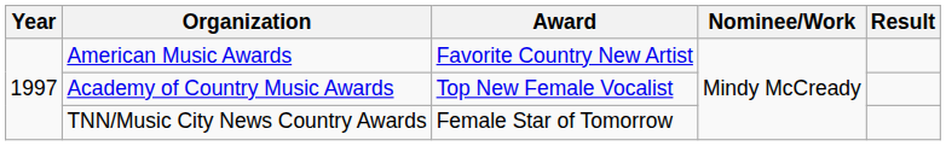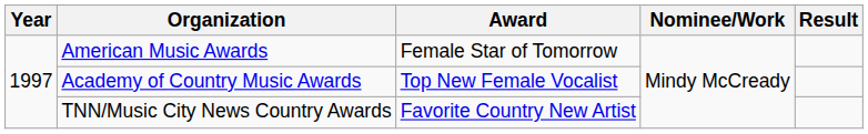American Music Awards | Award: Favorite Country New Artist -> Female Star of Tomorrow
TNN/Music City News Country Awards | Award: Female Star of Tomorrow -> Favorite Country New Artist
